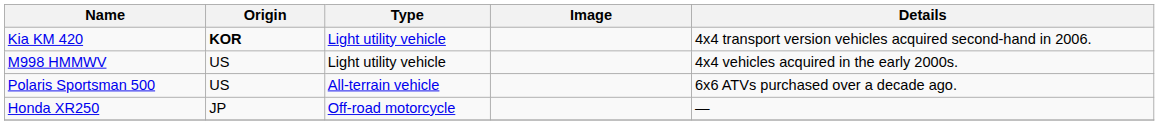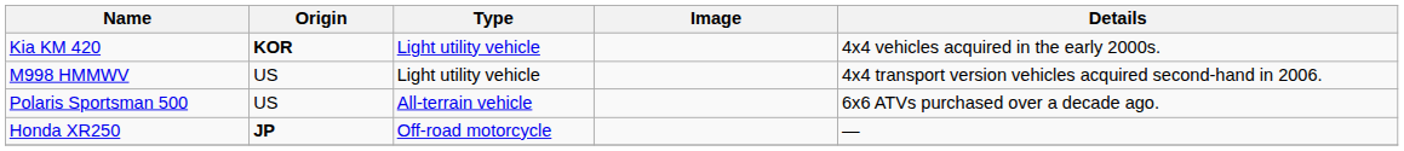Kia KM 420 | Details: 4x4 transport version vehicles acquired second-hand in 2006. -> 4x4 vehicles acquired in the early 2000s.
M998 HMMWV | Details: 4x4 vehicles acquired in the early 2000s. -> 4x4 transport version vehicles acquired second-hand in 2006.
Honda XR250 | Origin: normal -> bold
